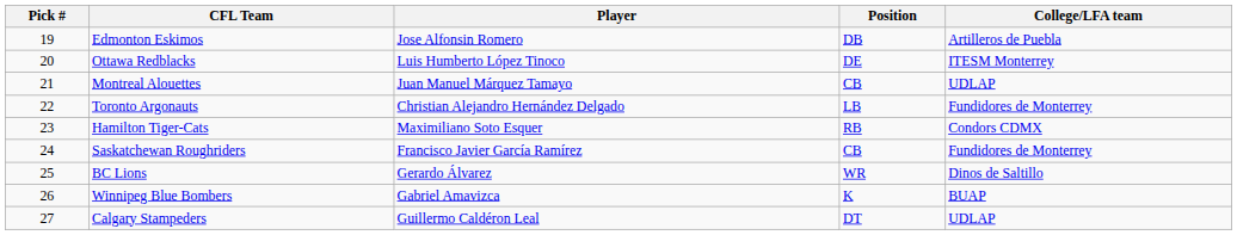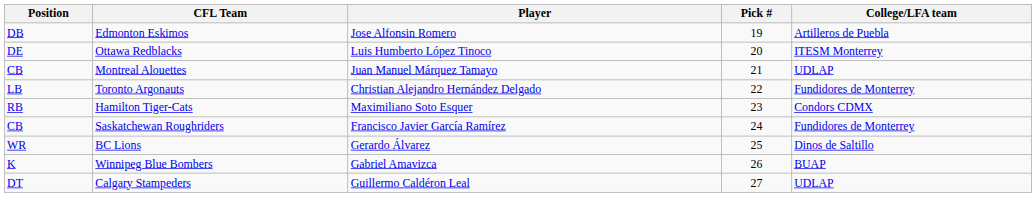columns swapped: Pick # <-> Position
